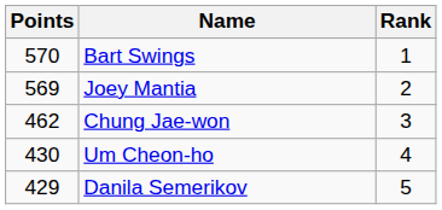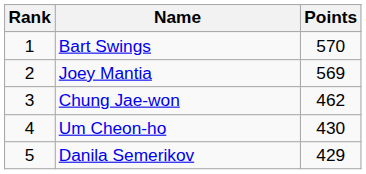columns swapped: Rank <-> Points
